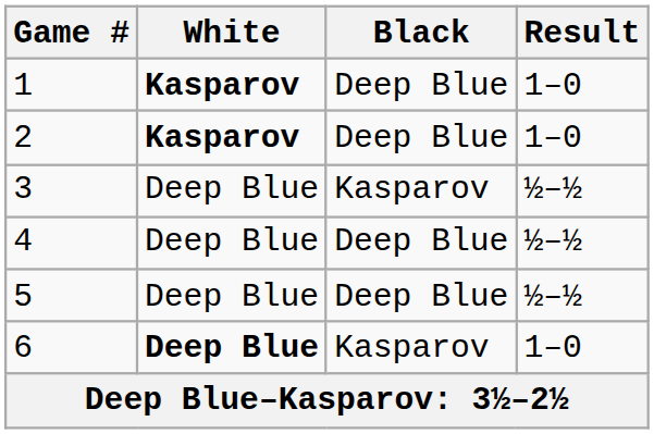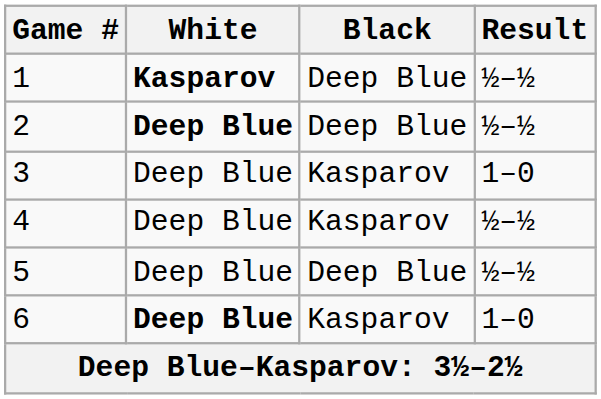1 | Result: 1–0 -> ½–½
2 | White: Kasparov -> Deep Blue
2 | Result: 1–0 -> ½–½
3 | Result: ½–½ -> 1–0
4 | Black: Deep Blue -> Kasparov
